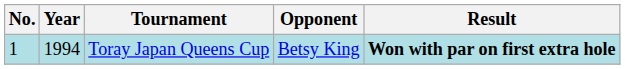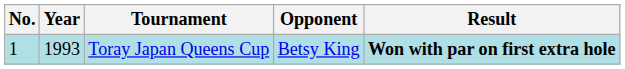Toray Japan Queens Cup | Year: 1994 -> 1993
